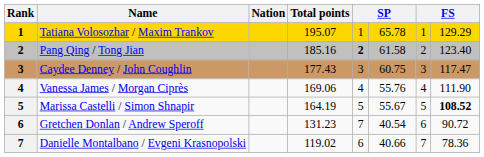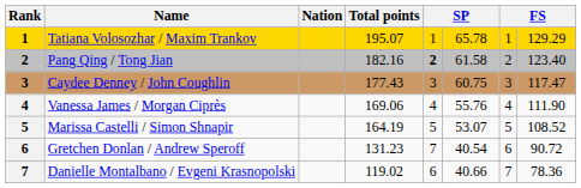Pang Qing / Tong Jian | Total points: 185.16 -> 182.16
Marissa Castelli / Simon Shnapir | column 6: 55.67 -> 53.07
Marissa Castelli / Simon Shnapir | column 8: bold -> normal
